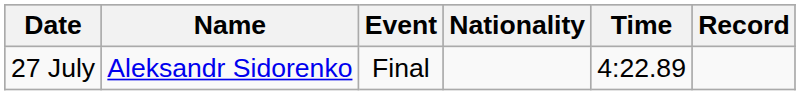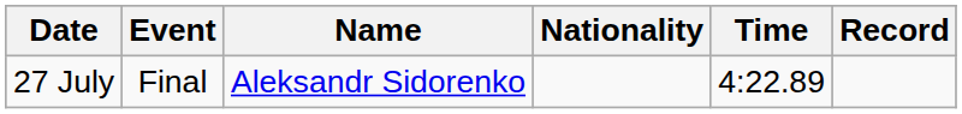columns swapped: Event <-> Name
